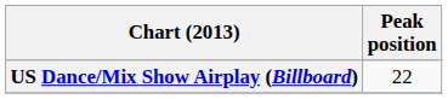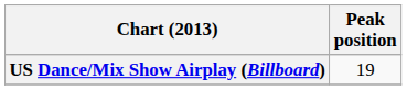US Dance/Mix Show Airplay (Billboard) | Peak position: 22 -> 19
